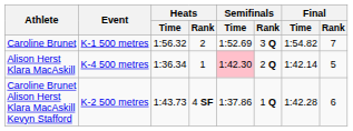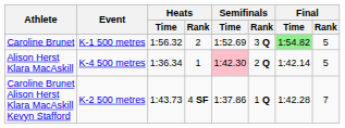Caroline Brunet | Final / Time: no background -> lightgreen background
Caroline Brunet | Final / Rank: 7 -> 5
Caroline Brunet Alison Herst Klara MacAskill Kevyn Stafford | Final / Rank: 6 -> 7
